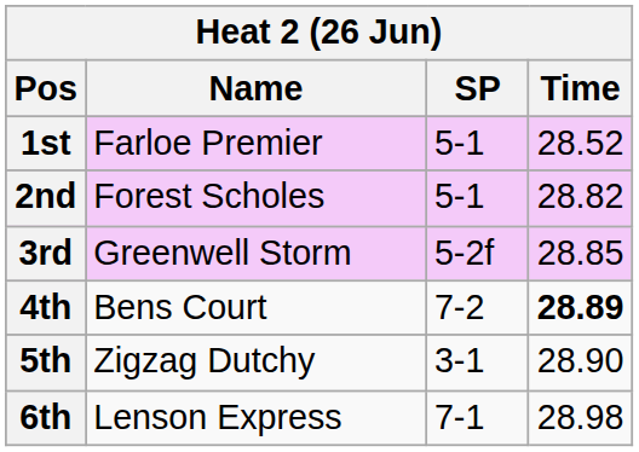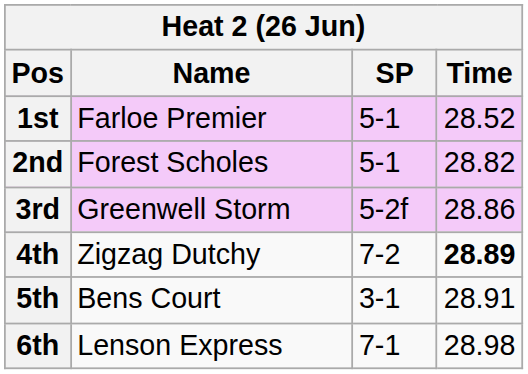3rd | Time: 28.85 -> 28.86
4th | Name: Bens Court -> Zigzag Dutchy
5th | Name: Zigzag Dutchy -> Bens Court
5th | Time: 28.90 -> 28.91
